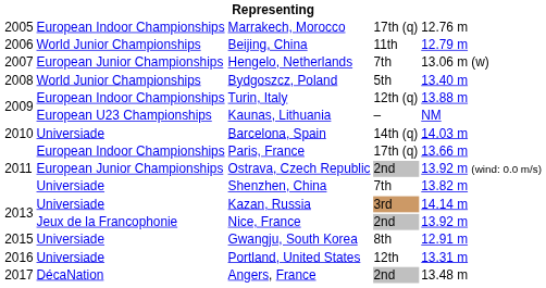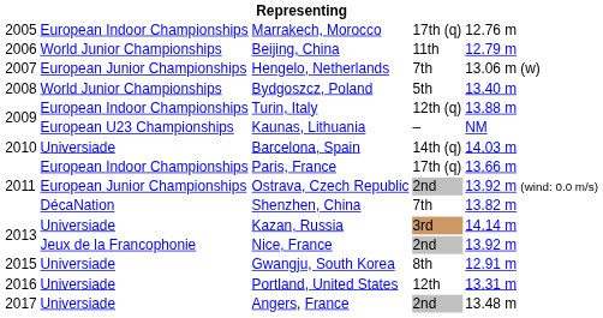Shenzhen, China | column 2: Universiade -> DécaNation
Angers, France | column 2: DécaNation -> Universiade
